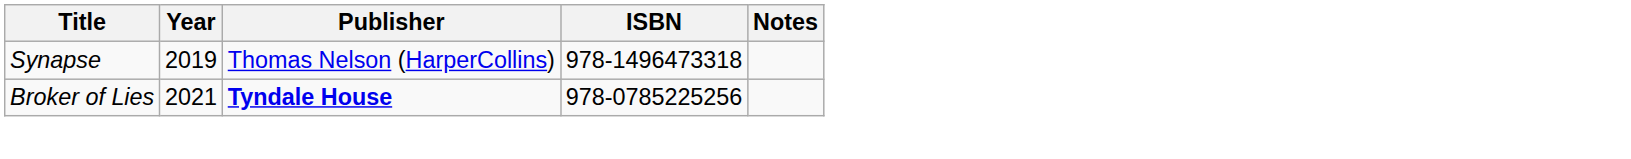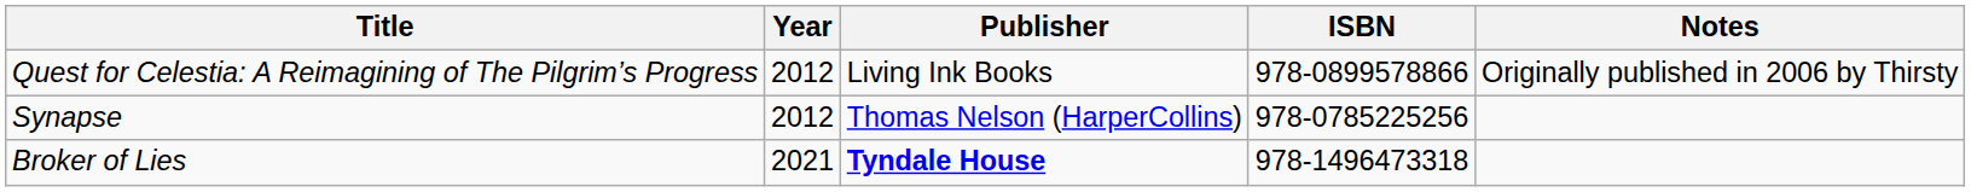+ row: Quest for Celestia: A Reimagining of The Pilgrim’s Progress | 2012 | Living Ink Books | 978-0899578866 | Originally published in 2006 by Thirsty
Synapse | Year: 2019 -> 2012
Synapse | ISBN: 978-1496473318 -> 978-0785225256
Broker of Lies | ISBN: 978-0785225256 -> 978-1496473318
